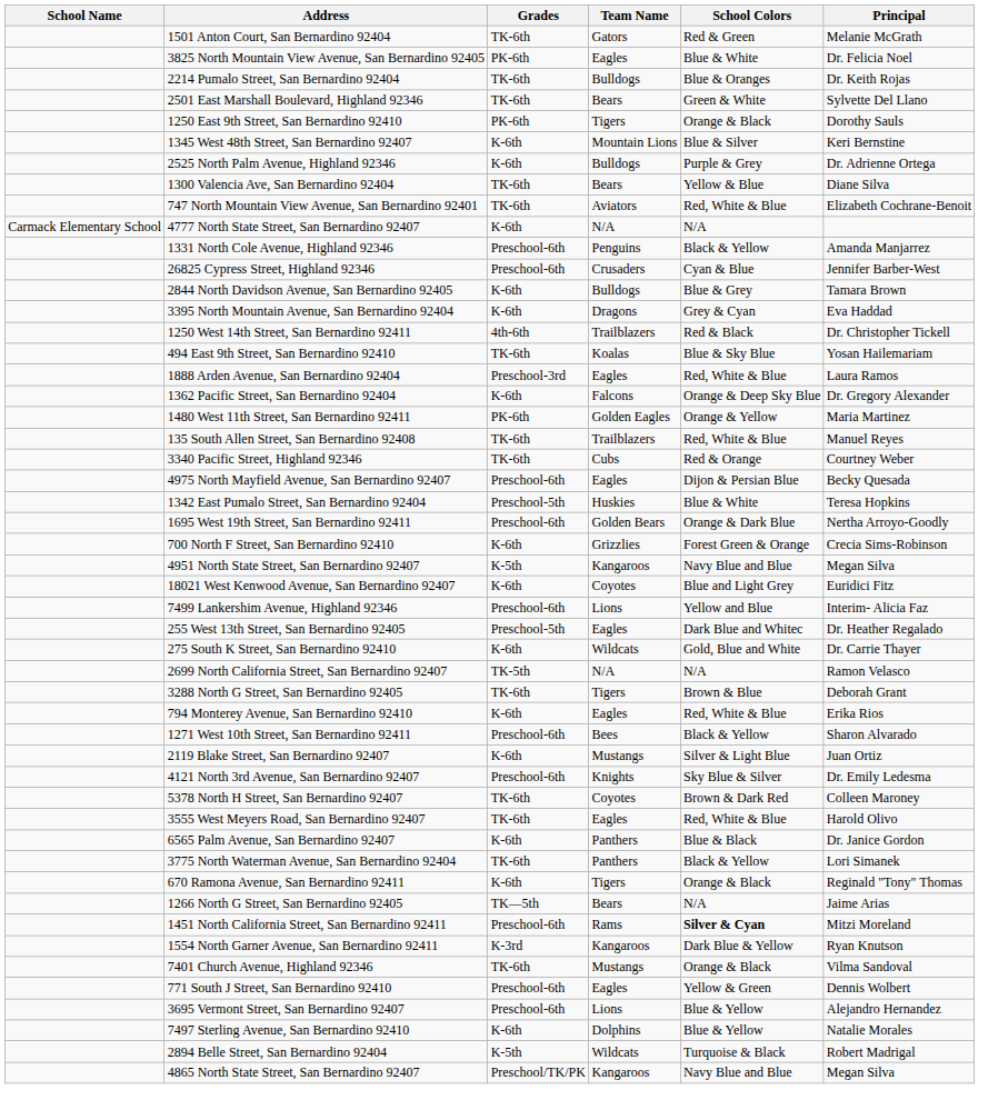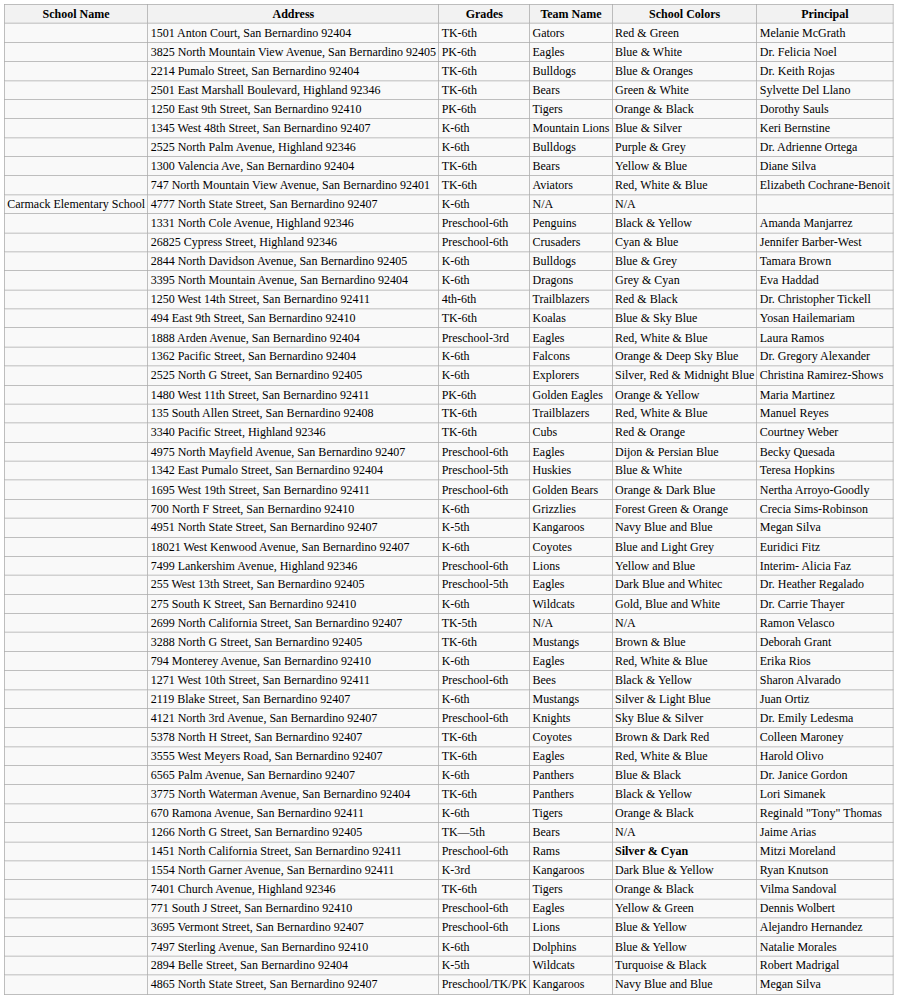+ row: 2525 North G Street, San Bernardino 92405 | K-6th | Explorers | Silver, Red & Midnight Blue | Christina Ramirez-Shows
3288 North G Street, San Bernardino 92405 | Team Name: Tigers -> Mustangs
7401 Church Avenue, Highland 92346 | Team Name: Mustangs -> Tigers
